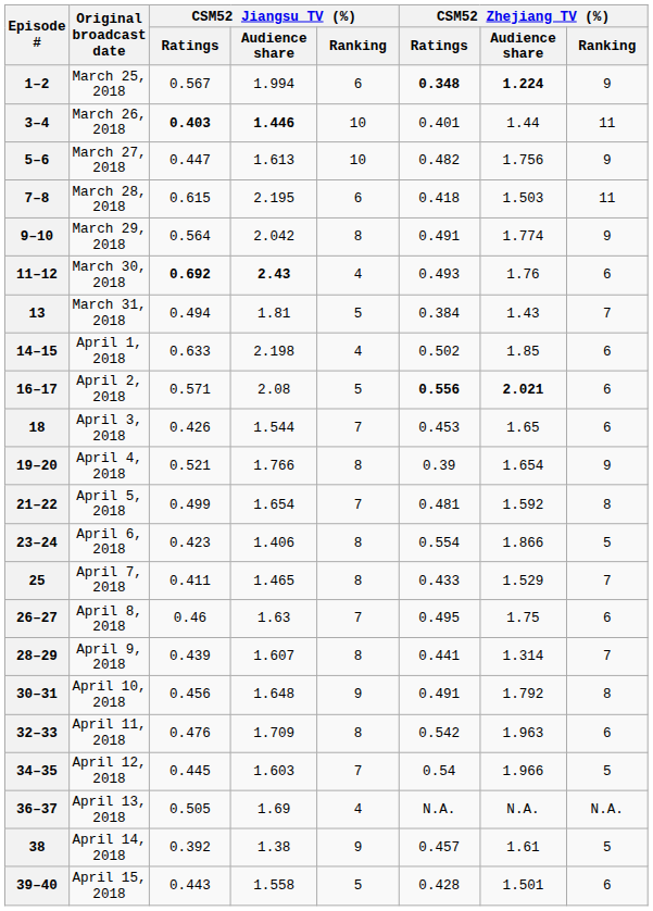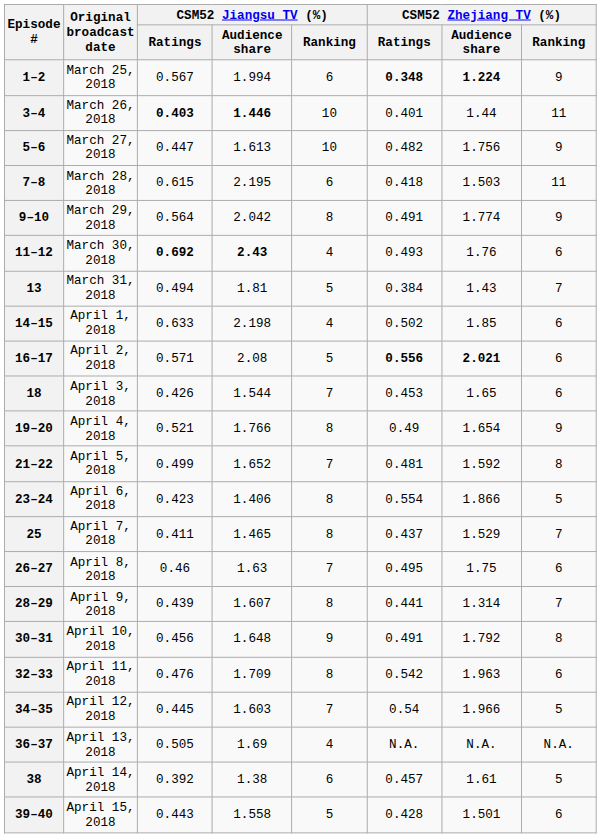19–20 | CSM52 Zhejiang TV (%) / Ratings: 0.39 -> 0.49
21–22 | CSM52 Jiangsu TV (%) / Audience share: 1.654 -> 1.652
25 | CSM52 Zhejiang TV (%) / Ratings: 0.433 -> 0.437
38 | CSM52 Jiangsu TV (%) / Ranking: 9 -> 6
